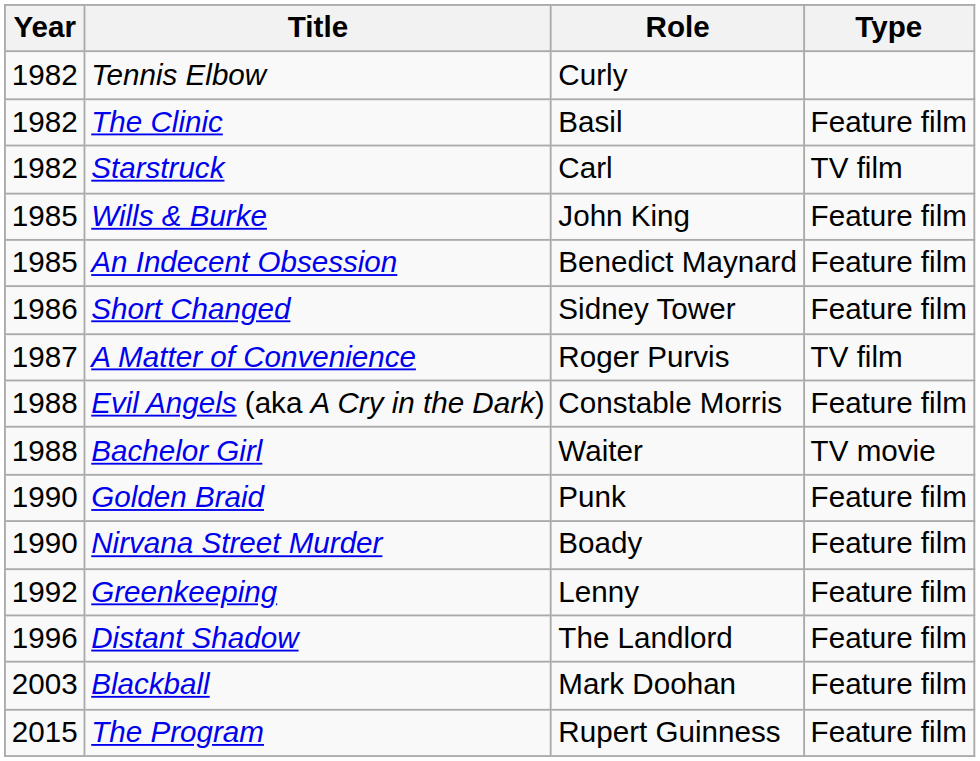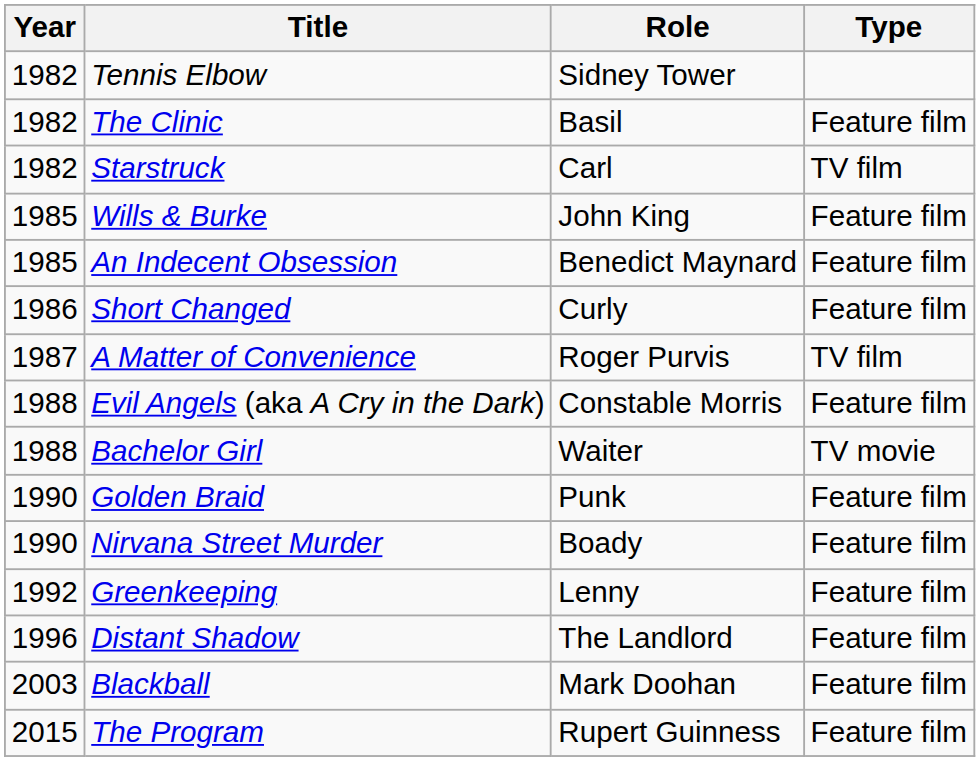Tennis Elbow | Role: Curly -> Sidney Tower
Short Changed | Role: Sidney Tower -> Curly
